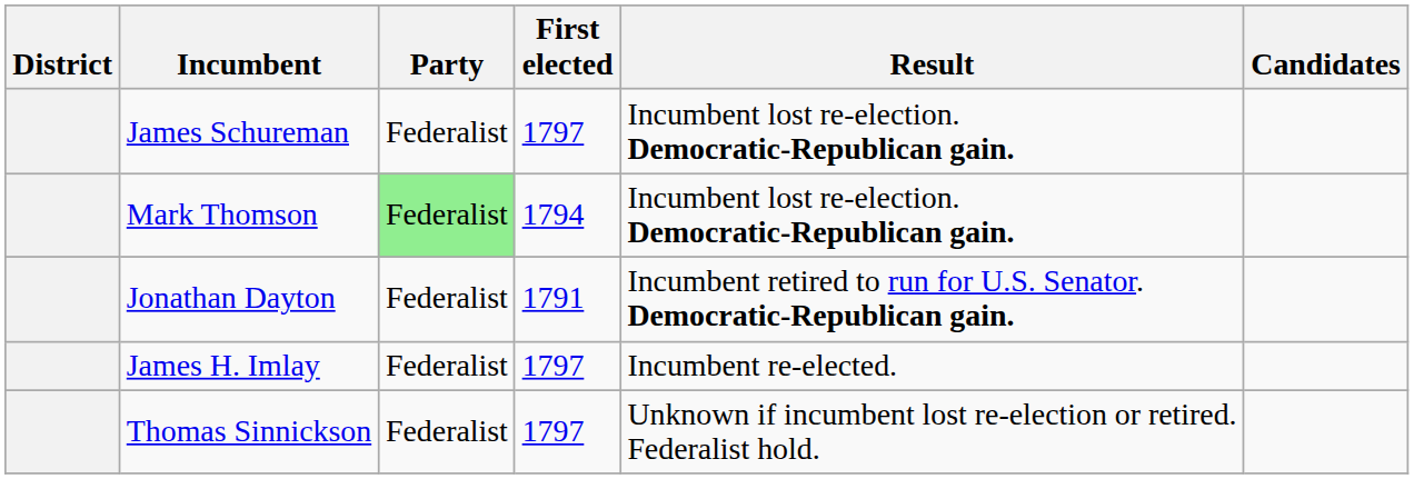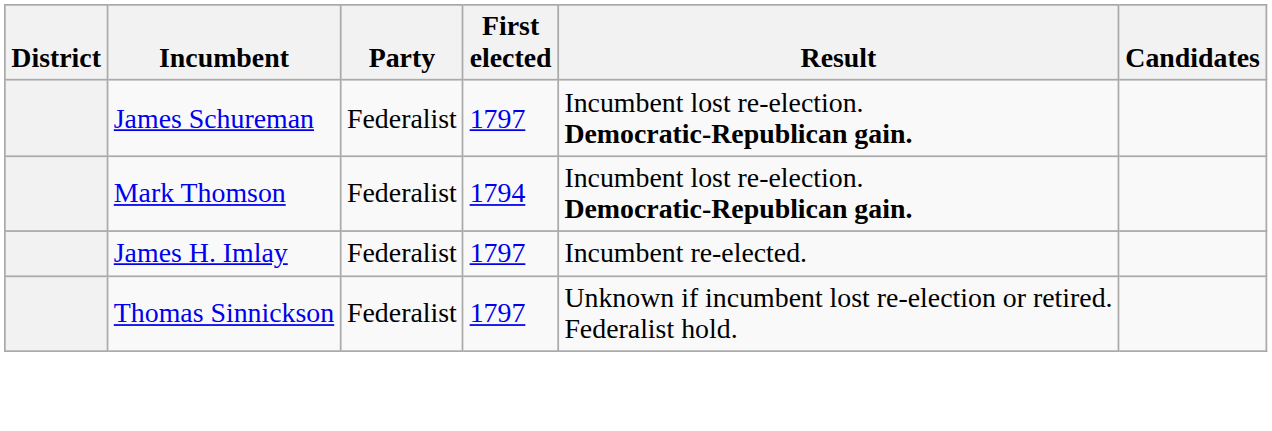Mark Thomson | Party: lightgreen background -> no background
- row: Jonathan Dayton | Federalist | 1791 | Incumbent retired to run for U.S. Senator. Democratic-Republican gain.
